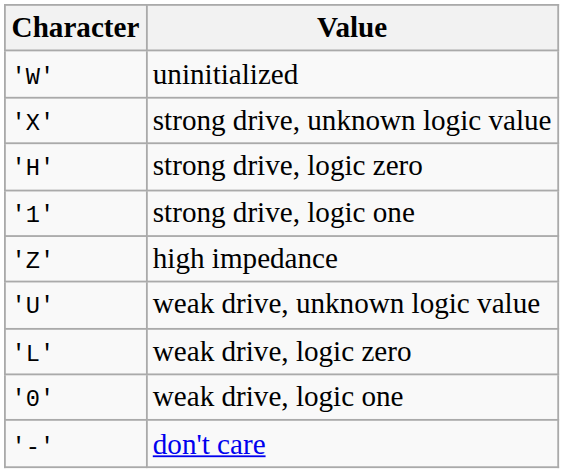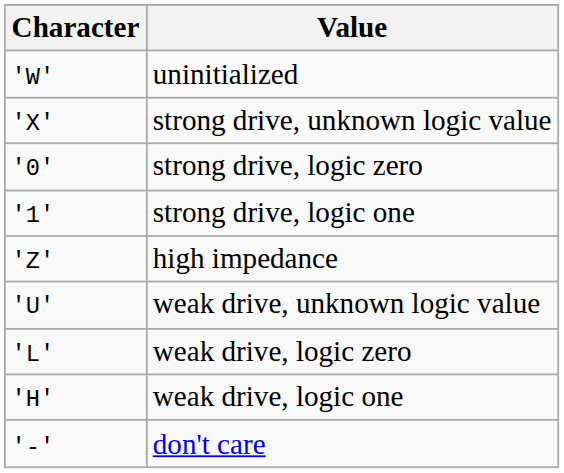strong drive, logic zero | Character: 'H' -> '0'
weak drive, logic one | Character: '0' -> 'H'
